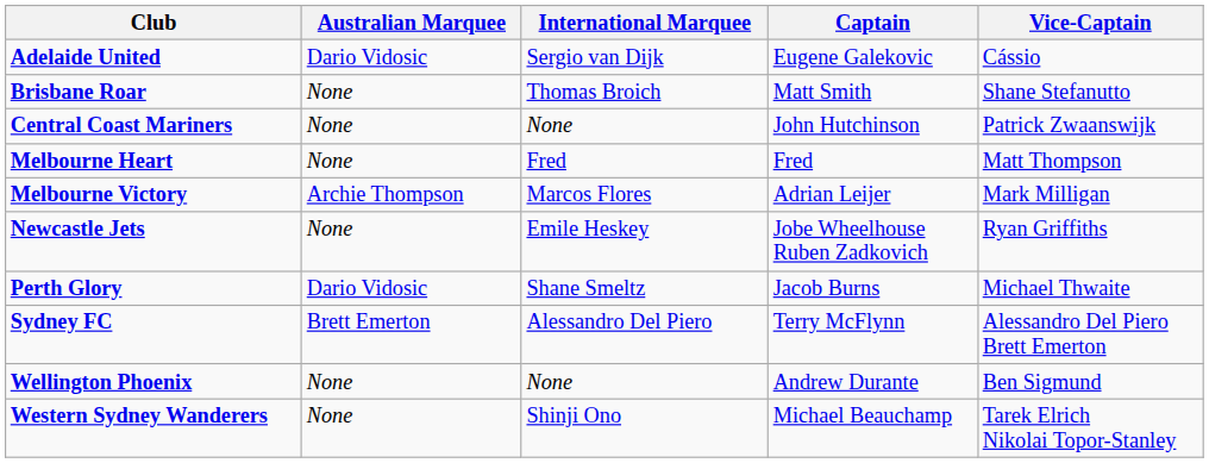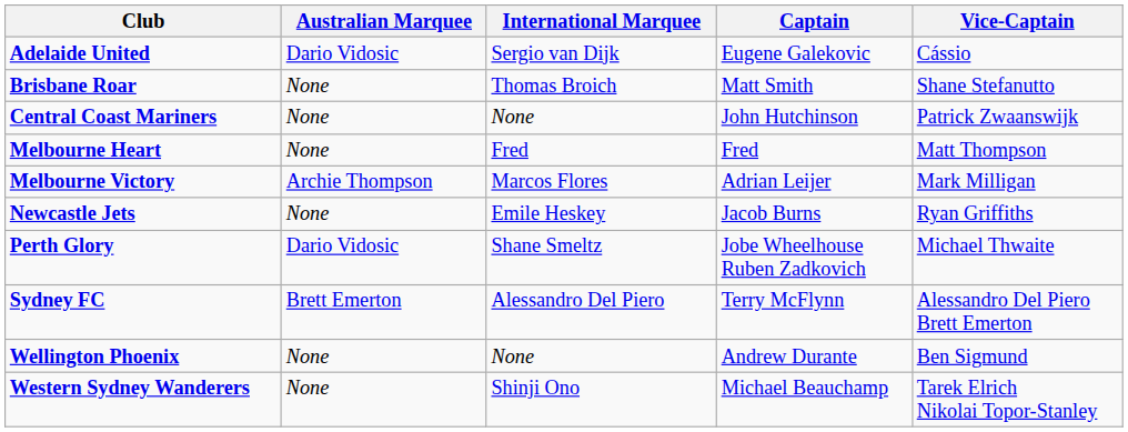Newcastle Jets | Captain: Jobe Wheelhouse Ruben Zadkovich -> Jacob Burns
Perth Glory | Captain: Jacob Burns -> Jobe Wheelhouse Ruben Zadkovich
